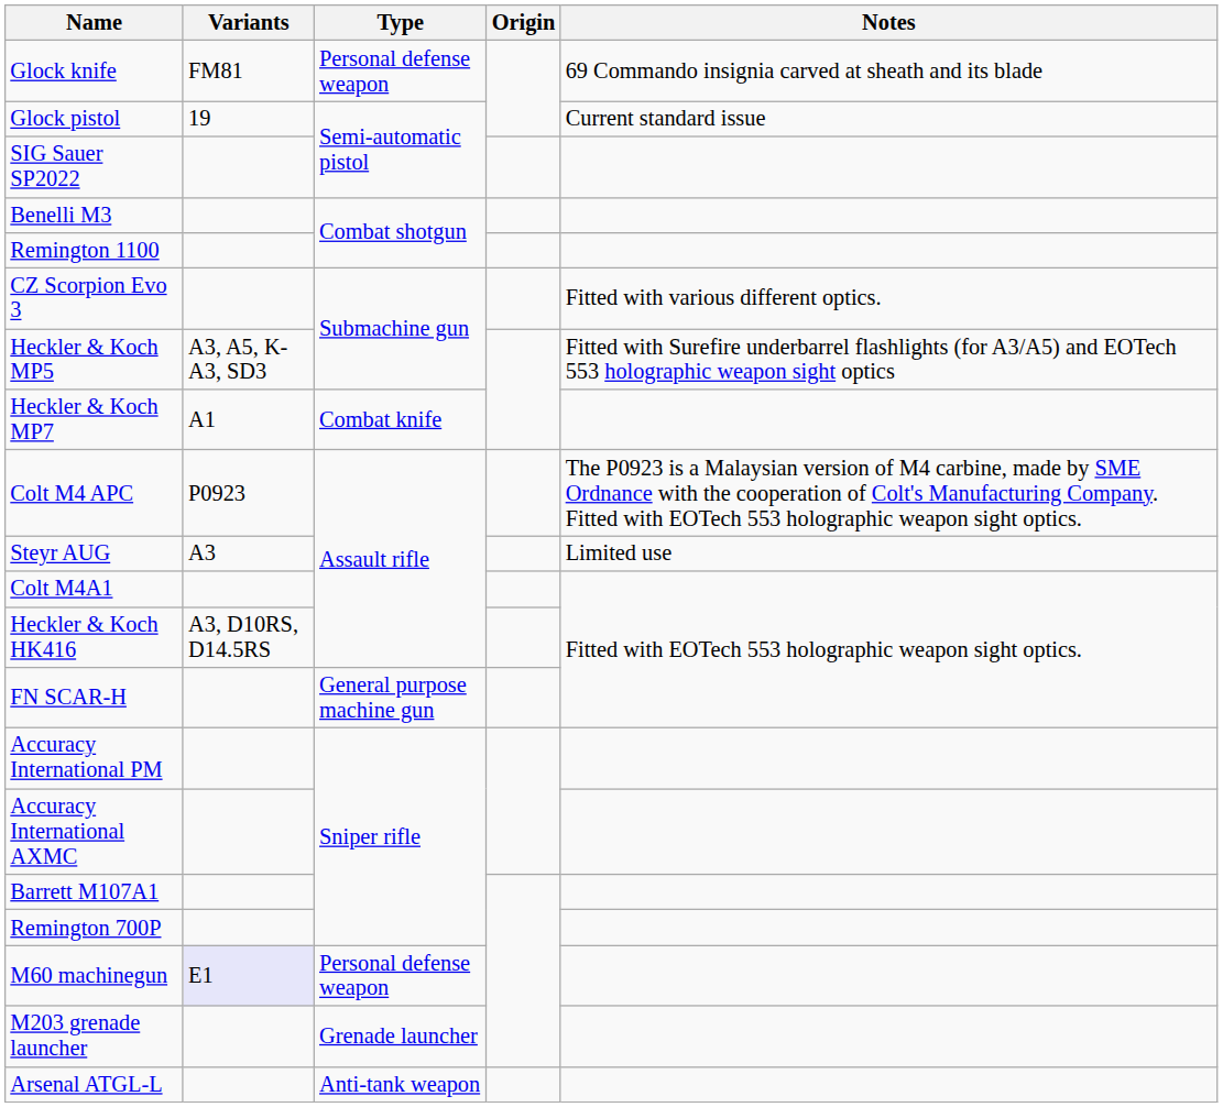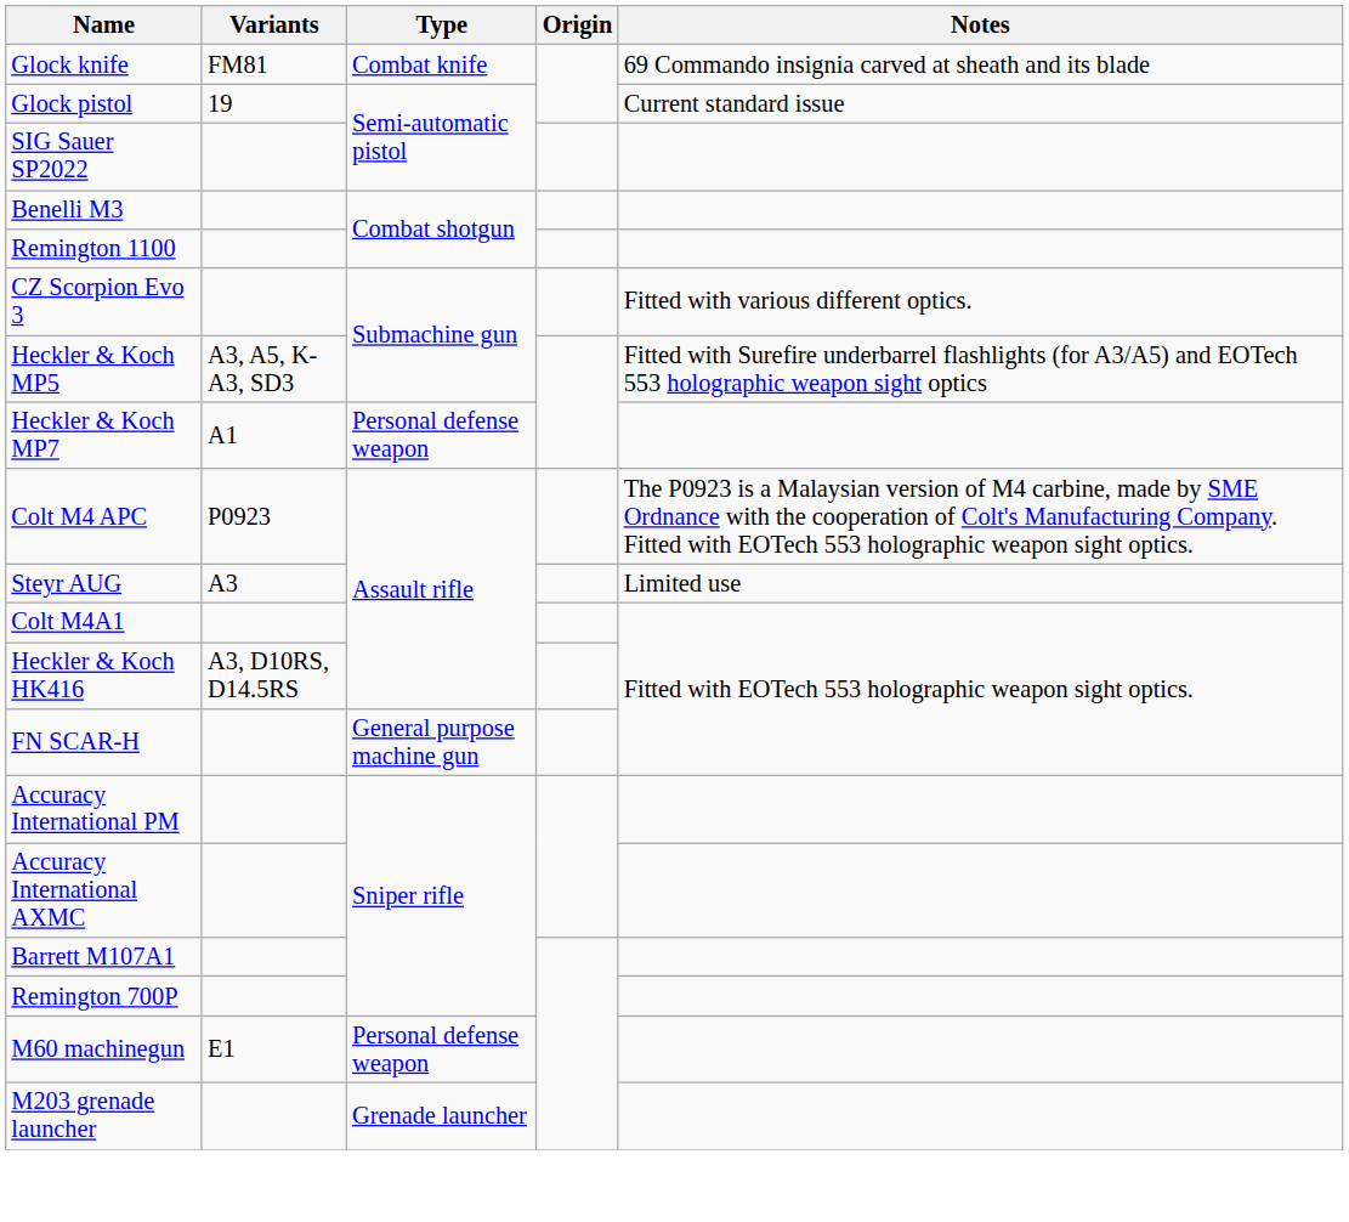Glock knife | Type: Personal defense weapon -> Combat knife
Heckler & Koch MP7 | Type: Combat knife -> Personal defense weapon
M60 machinegun | Variants: lavender background -> no background
- row: Arsenal ATGL-L | Anti-tank weapon
